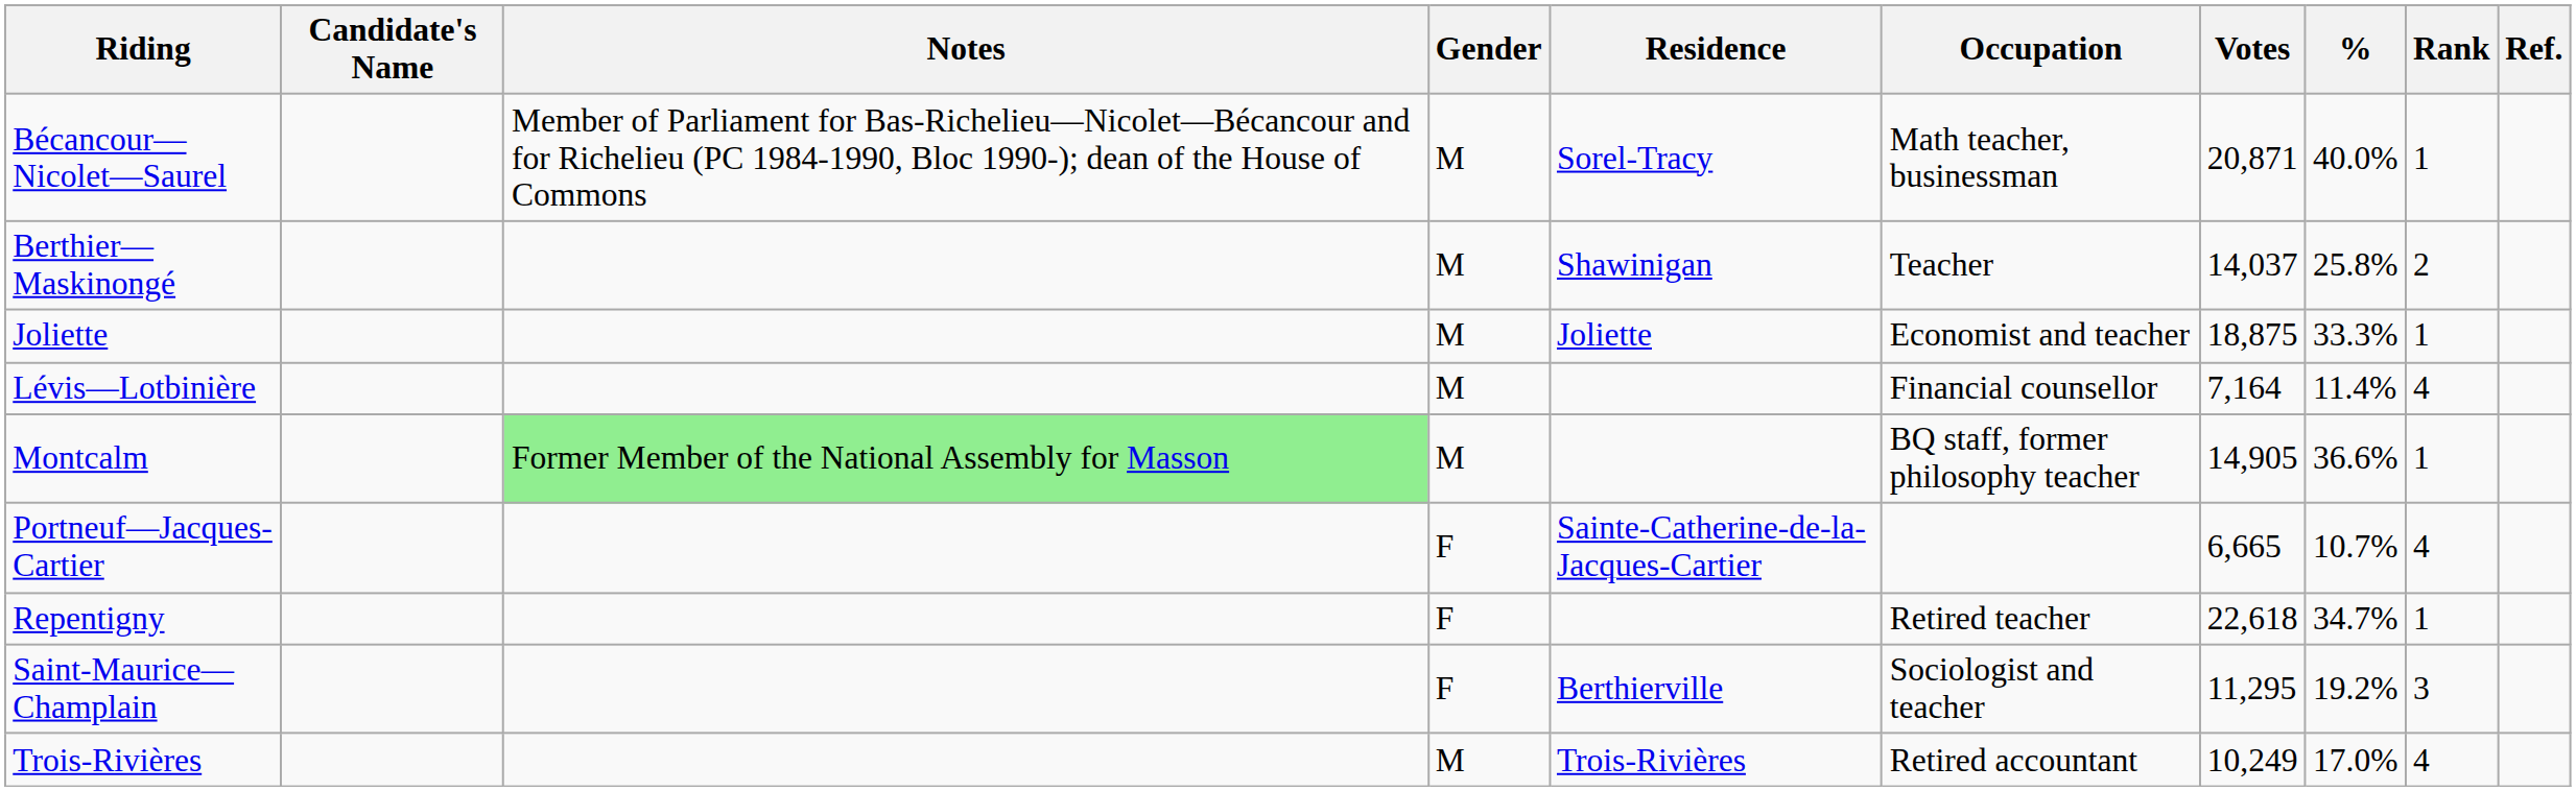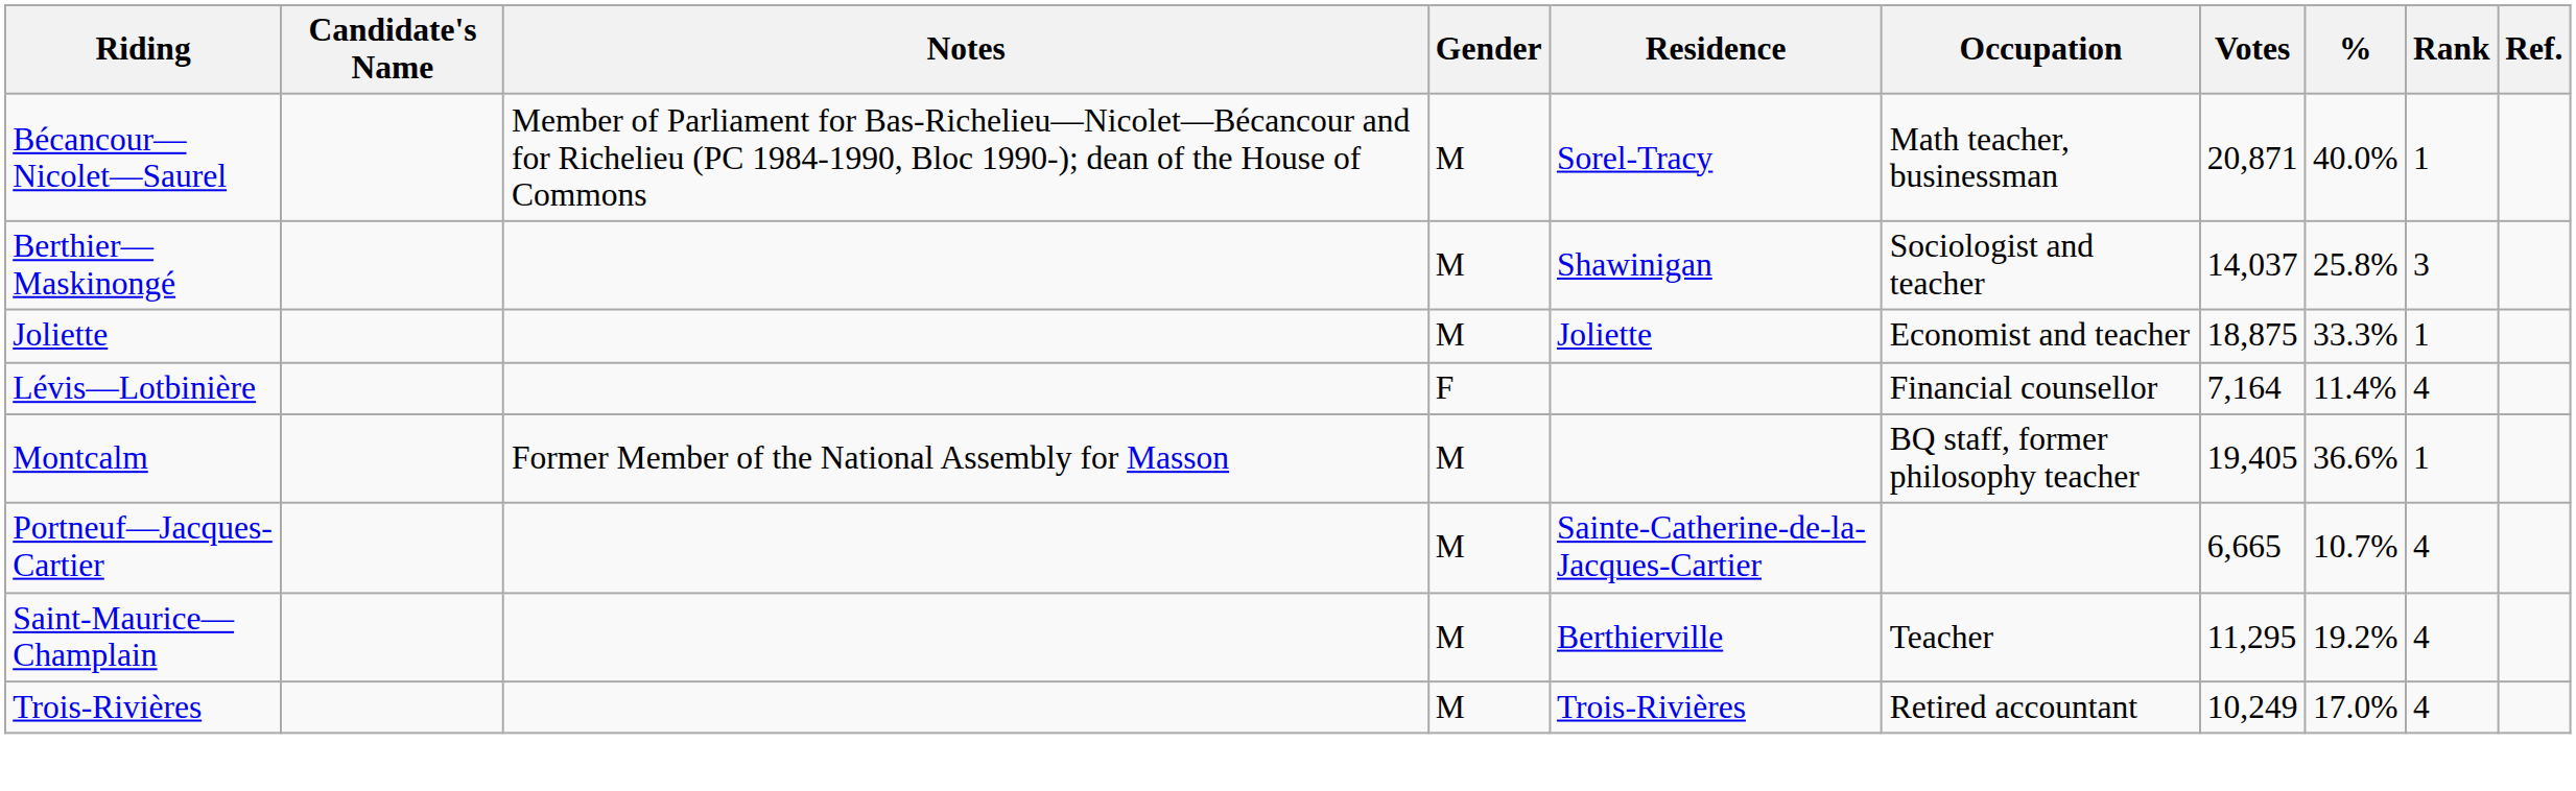Berthier—Maskinongé | Occupation: Teacher -> Sociologist and teacher
Berthier—Maskinongé | Rank: 2 -> 3
Lévis—Lotbinière | Gender: M -> F
Montcalm | Notes: lightgreen background -> no background
Montcalm | Votes: 14,905 -> 19,405
Portneuf—Jacques-Cartier | Gender: F -> M
- row: Repentigny | F | Retired teacher | 22,618 | 34.7% | 1
Saint-Maurice—Champlain | Gender: F -> M
Saint-Maurice—Champlain | Occupation: Sociologist and teacher -> Teacher
Saint-Maurice—Champlain | Rank: 3 -> 4
